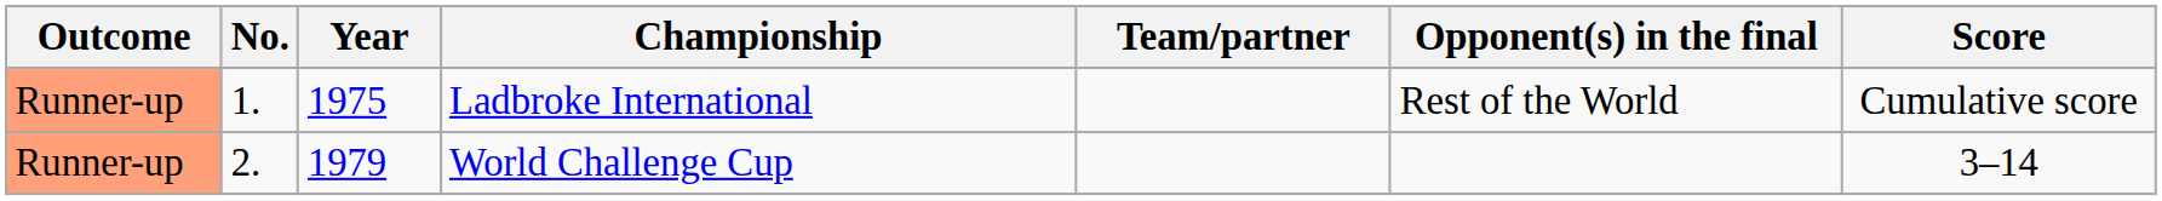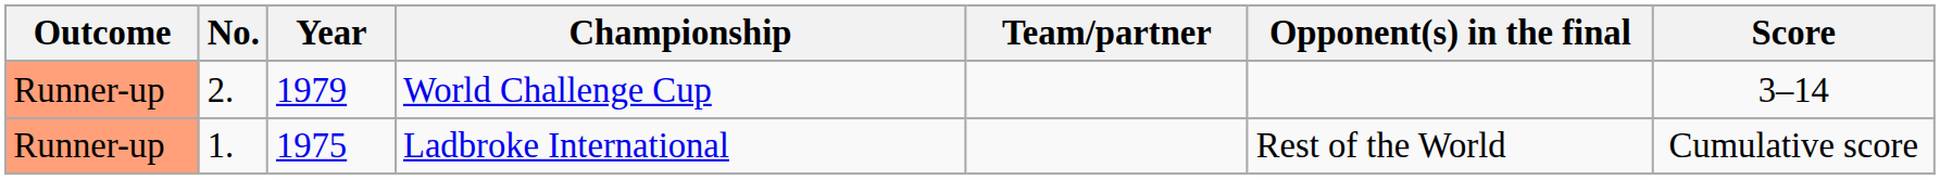rows swapped: Ladbroke International <-> World Challenge Cup
